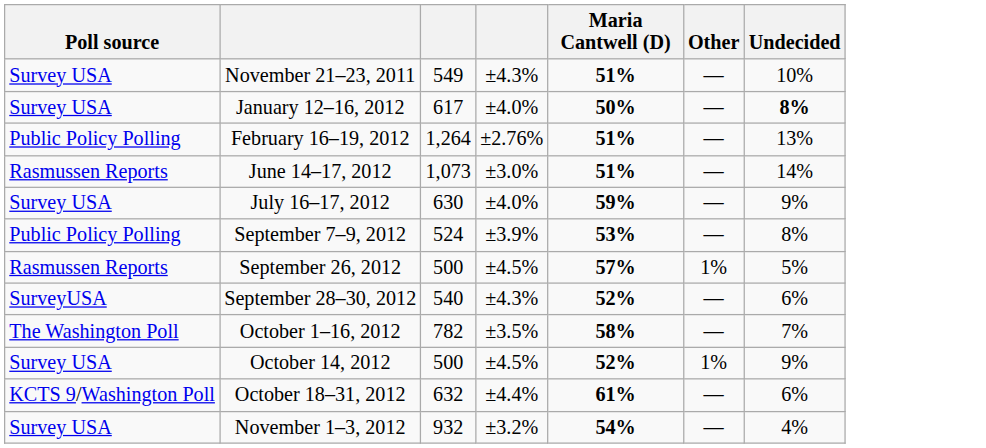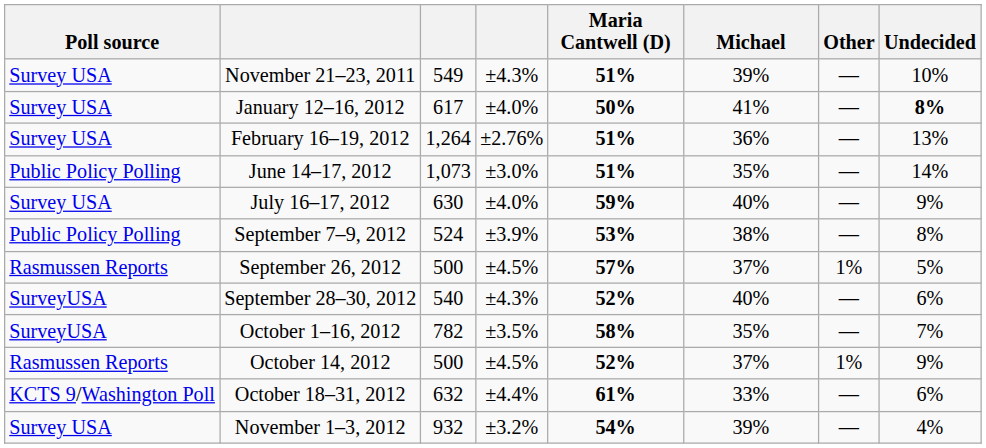+ column: Michael | 39% | 41% | 36% | 35% | 40% | 38% | 37% | 40% | 35% | 37% | 33% | 39%
February 16–19, 2012 | Poll source: Public Policy Polling -> Survey USA
June 14–17, 2012 | Poll source: Rasmussen Reports -> Public Policy Polling
October 1–16, 2012 | Poll source: The Washington Poll -> SurveyUSA
October 14, 2012 | Poll source: Survey USA -> Rasmussen Reports
